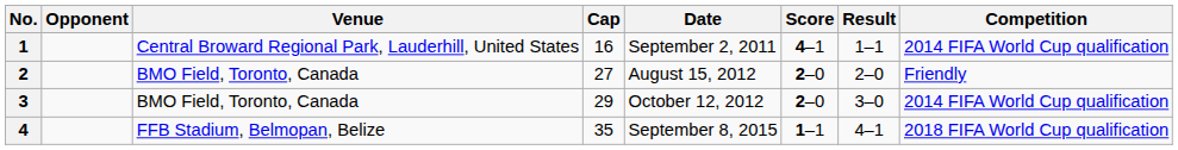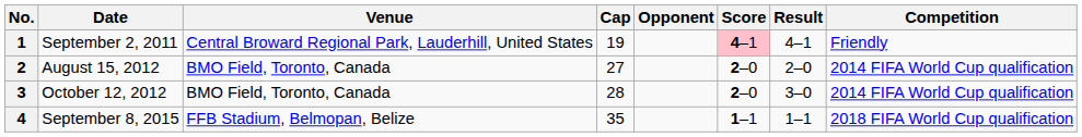columns swapped: Date <-> Opponent
1 | Cap: 16 -> 19
1 | Score: no background -> pink background
1 | Result: 1–1 -> 4–1
1 | Competition: 2014 FIFA World Cup qualification -> Friendly
2 | Competition: Friendly -> 2014 FIFA World Cup qualification
3 | Cap: 29 -> 28
4 | Result: 4–1 -> 1–1
